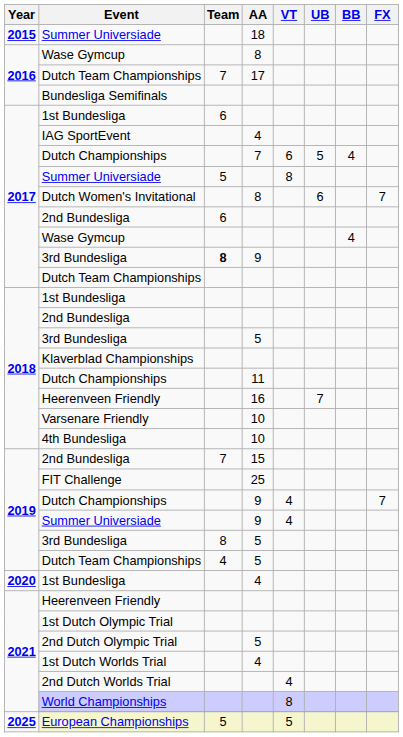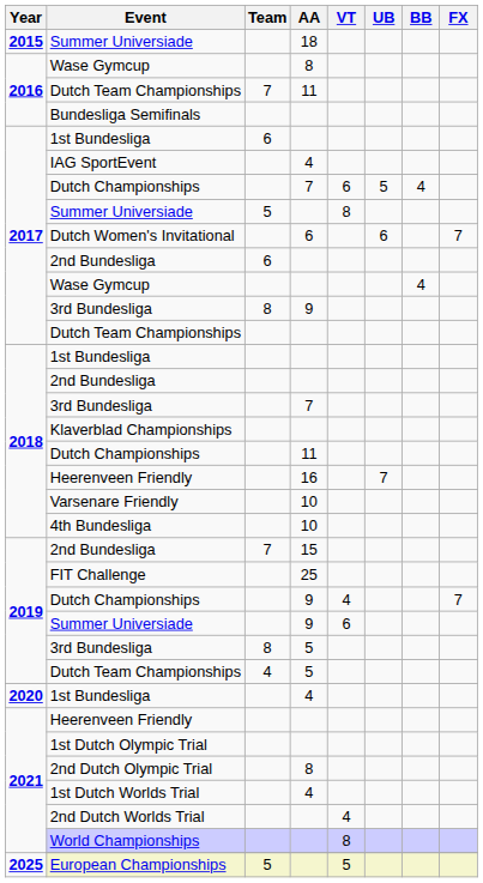2016 / Dutch Team Championships | AA: 17 -> 11
Dutch Women's Invitational | AA: 8 -> 6
2017 / 3rd Bundesliga | Team: bold -> normal
2018 / 3rd Bundesliga | AA: 5 -> 7
2019 / Summer Universiade | VT: 4 -> 6
2nd Dutch Olympic Trial | AA: 5 -> 8
